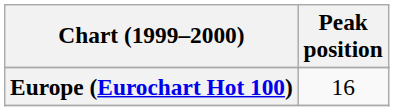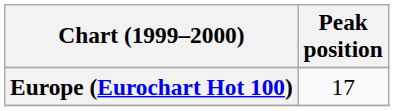Europe (Eurochart Hot 100) | Peak position: 16 -> 17
